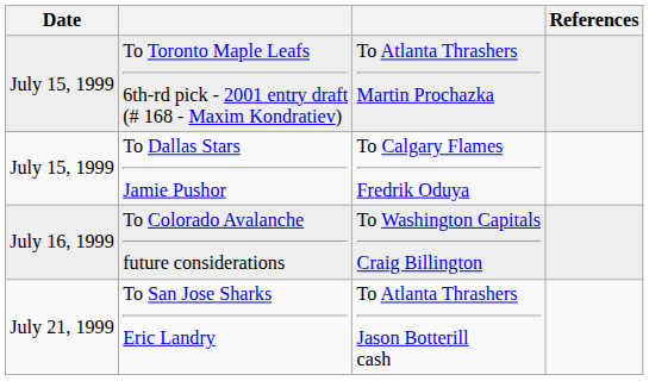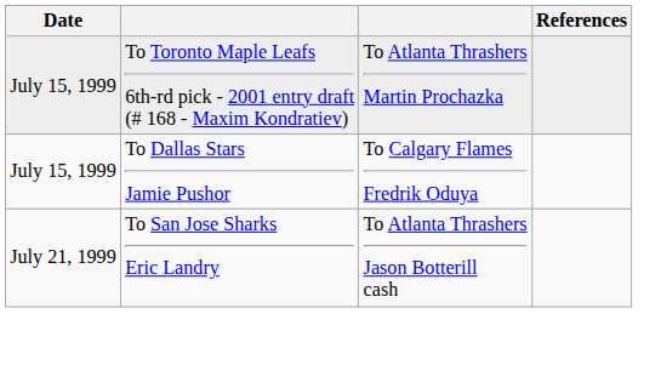- row: July 16, 1999 | To Colorado Avalanche future considerations | To Washington Capitals Craig Billington
